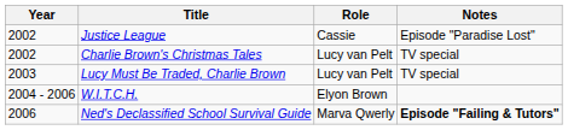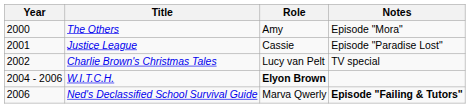+ row: 2000 | The Others | Amy | Episode "Mora"
Justice League | Year: 2002 -> 2001
- row: 2003 | Lucy Must Be Traded, Charlie Brown | Lucy van Pelt | TV special
W.I.T.C.H. | Role: normal -> bold
